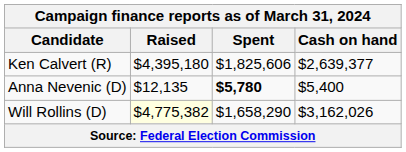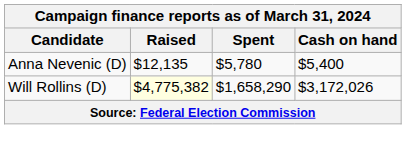- row: Ken Calvert (R) | $4,395,180 | $1,825,606 | $2,639,377
Anna Nevenic (D) | Spent: bold -> normal
Will Rollins (D) | Cash on hand: $3,162,026 -> $3,172,026
